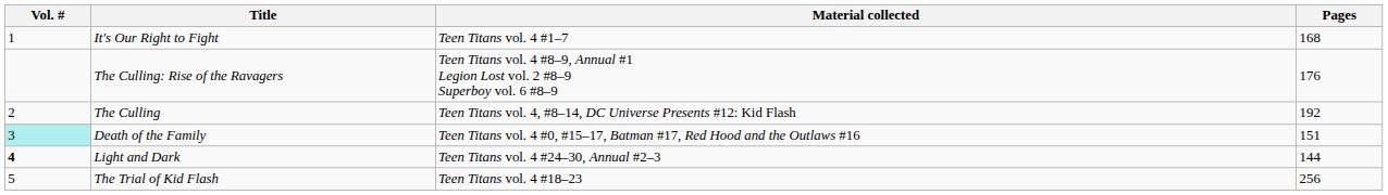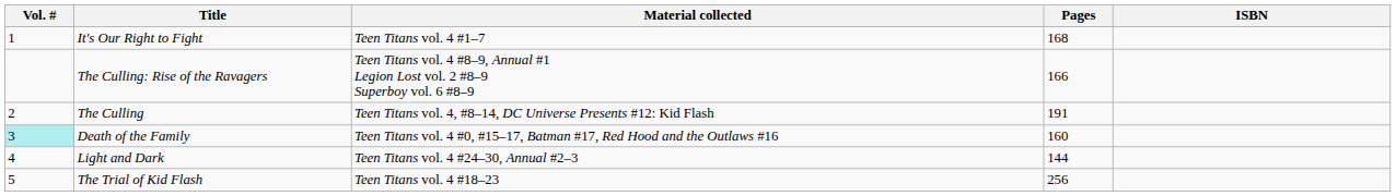+ column: ISBN
The Culling: Rise of the Ravagers | Pages: 176 -> 166
The Culling | Pages: 192 -> 191
Death of the Family | Pages: 151 -> 160
Light and Dark | Vol. #: bold -> normal
